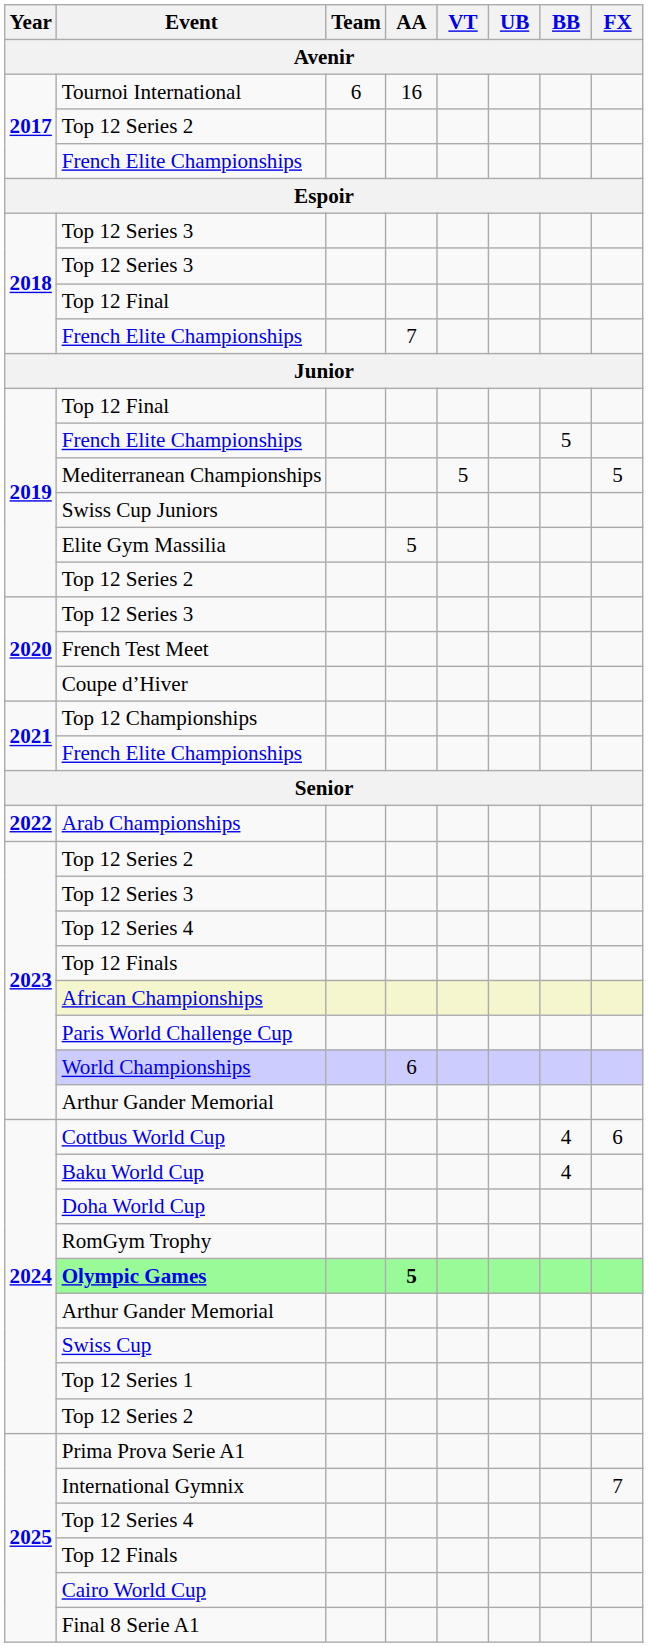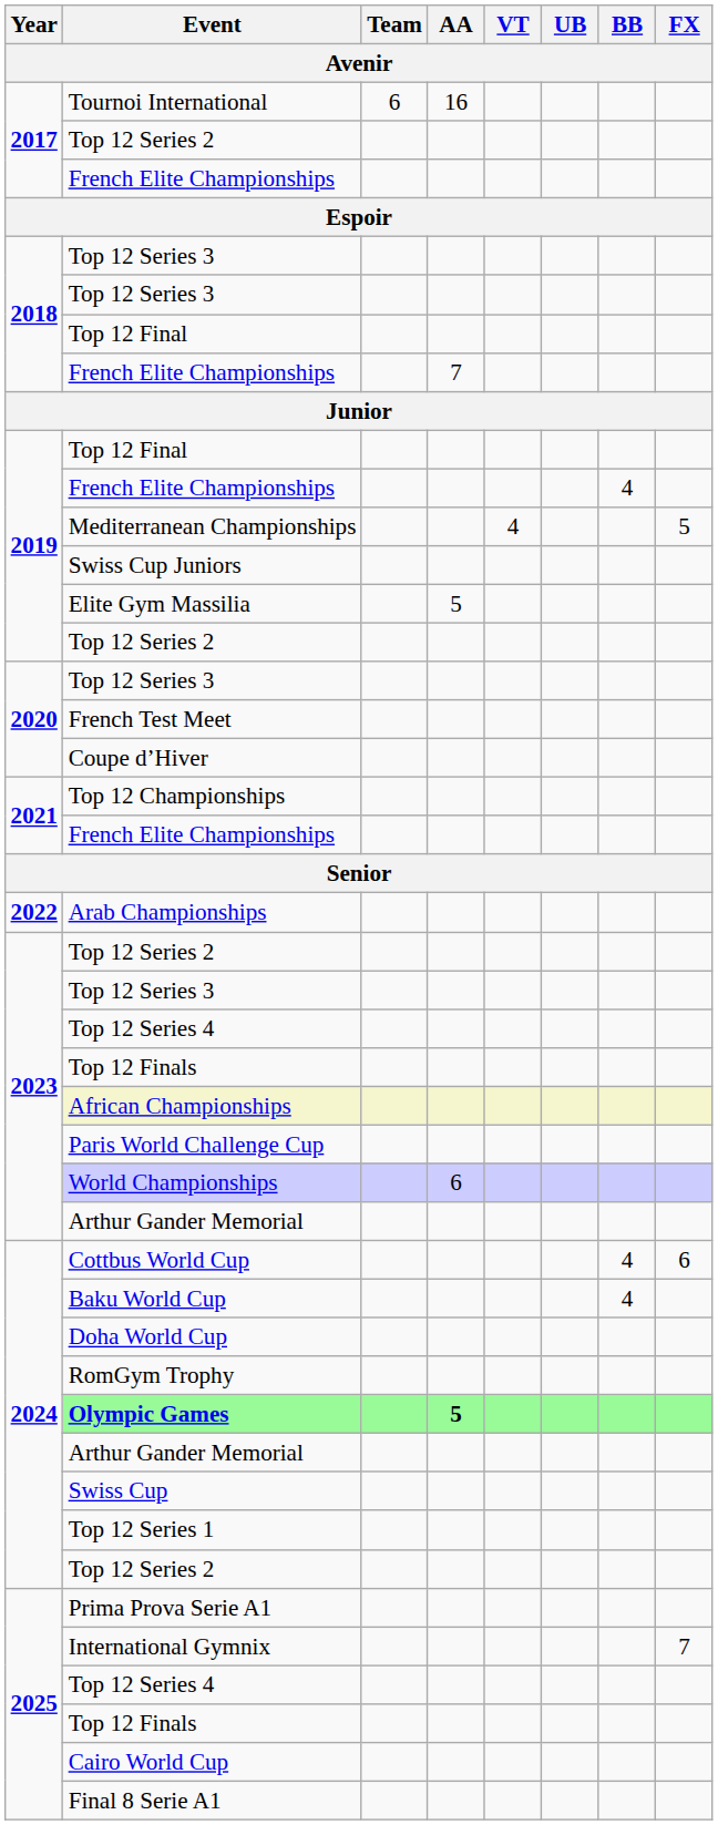2019 / French Elite Championships | BB: 5 -> 4
Mediterranean Championships | VT: 5 -> 4
